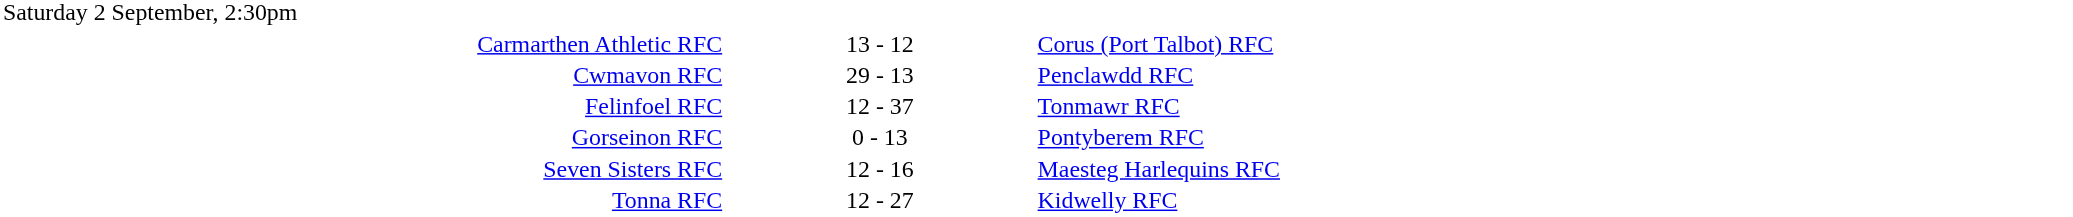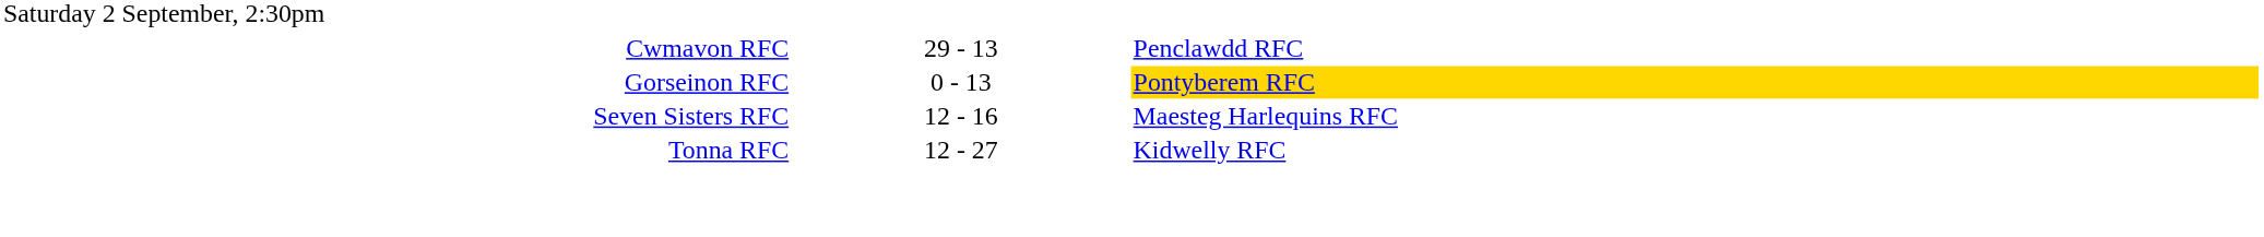- row: Carmarthen Athletic RFC | 13 - 12 | Corus (Port Talbot) RFC
- row: Felinfoel RFC | 12 - 37 | Tonmawr RFC
Gorseinon RFC | column 3: no background -> gold background
